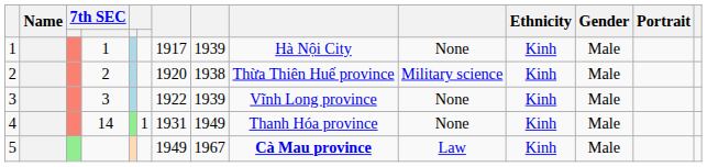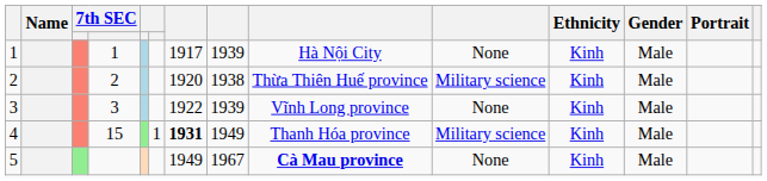4 | column 4: 14 -> 15
4 | column 7: normal -> bold
4 | column 10: None -> Military science
5 | column 10: Law -> None
